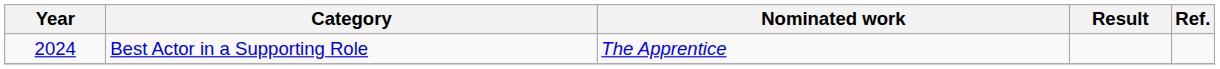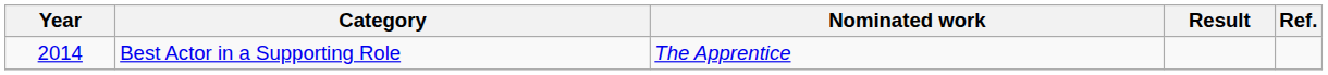Best Actor in a Supporting Role | Year: 2024 -> 2014
